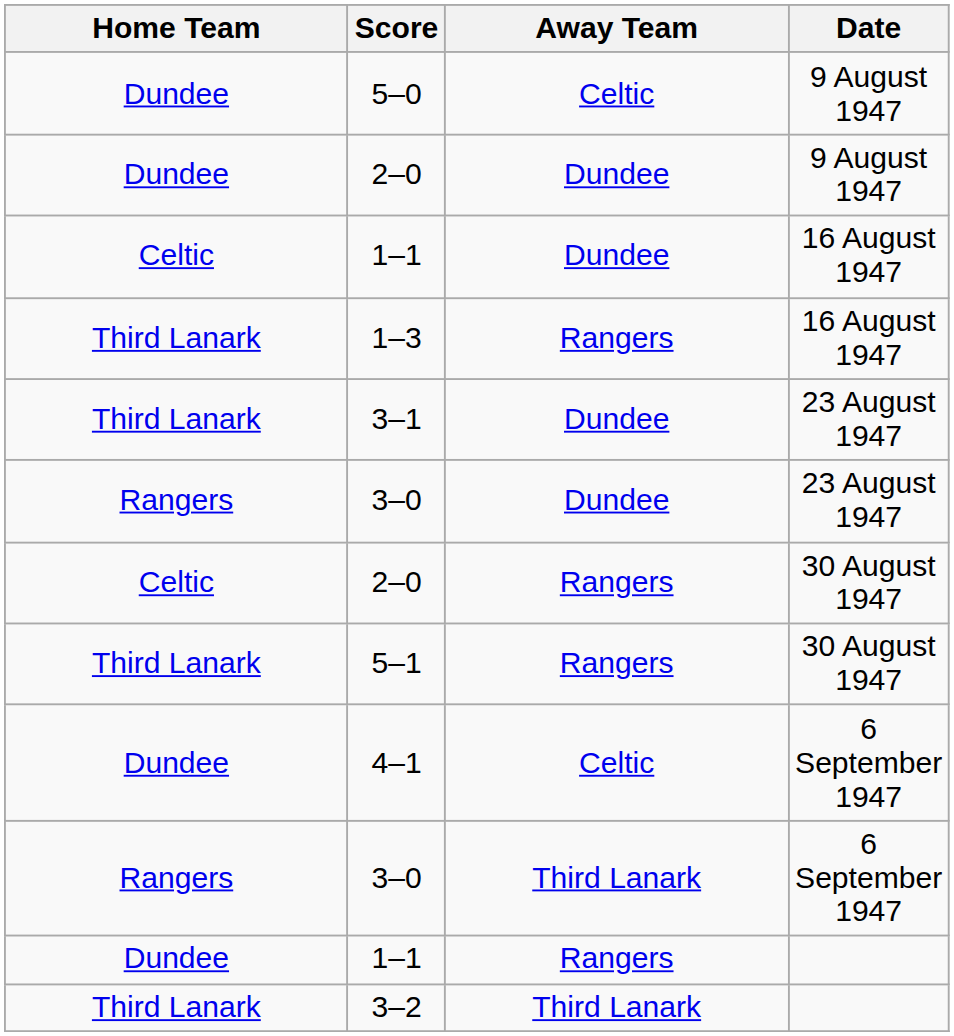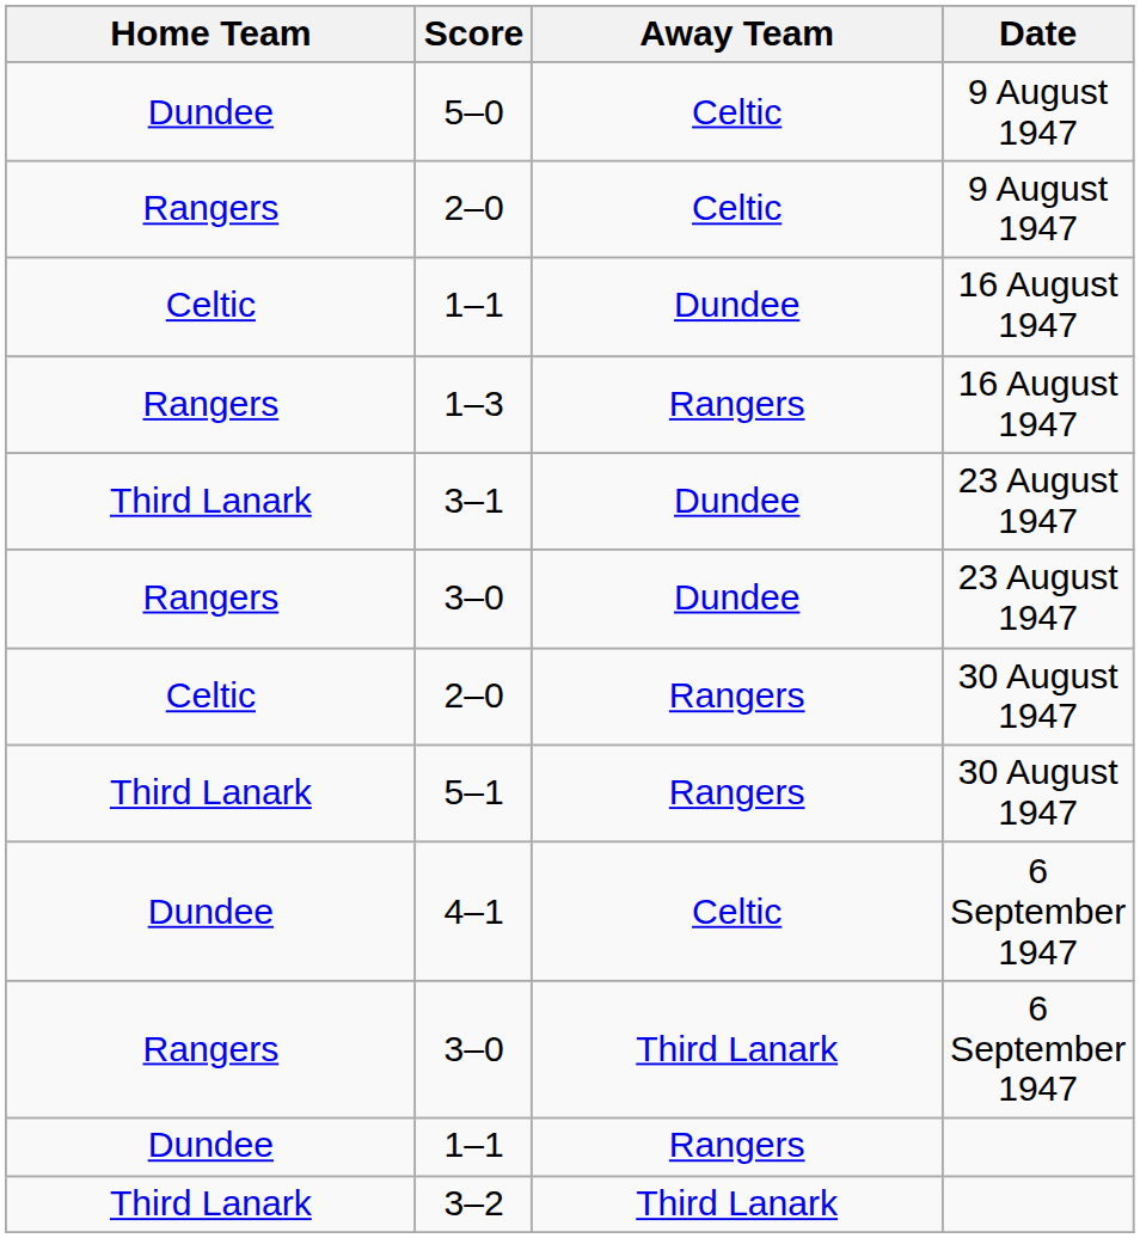2–0 / 9 August 1947 | Home Team: Dundee -> Rangers
2–0 / 9 August 1947 | Away Team: Dundee -> Celtic
1–3 | Home Team: Third Lanark -> Rangers
